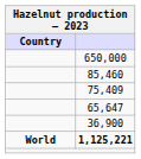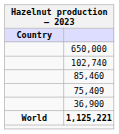+ row: 102,740
- row: 65,647
